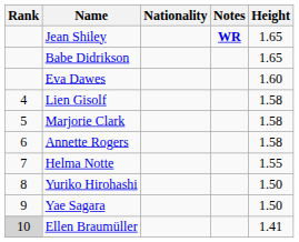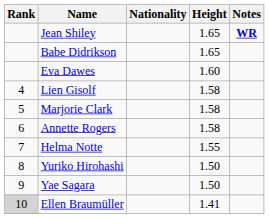columns swapped: Height <-> Notes
